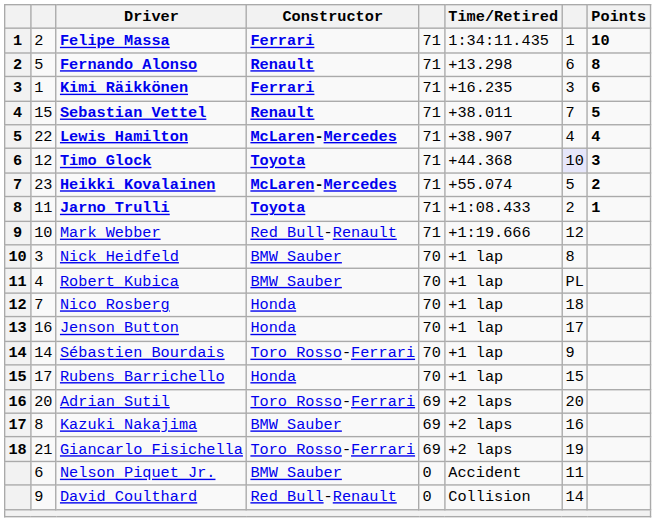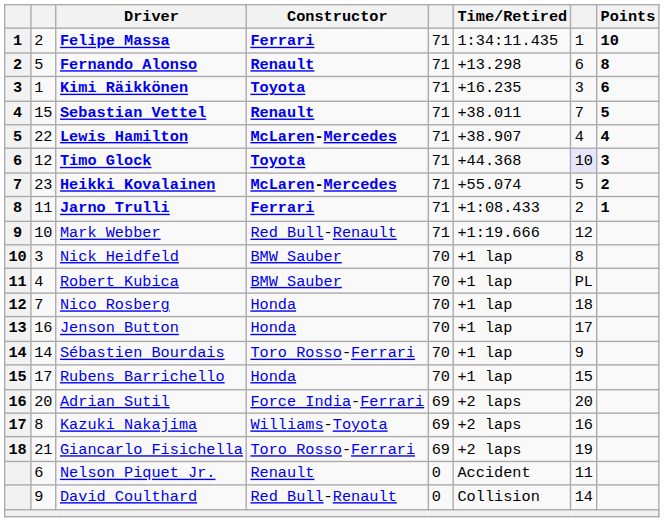Kimi Räikkönen | Constructor: Ferrari -> Toyota
Jarno Trulli | Constructor: Toyota -> Ferrari
Adrian Sutil | Constructor: Toro Rosso-Ferrari -> Force India-Ferrari
Kazuki Nakajima | Constructor: BMW Sauber -> Williams-Toyota
Nelson Piquet Jr. | Constructor: BMW Sauber -> Renault
